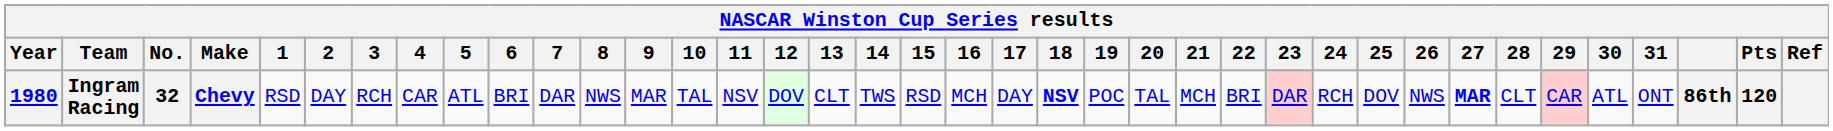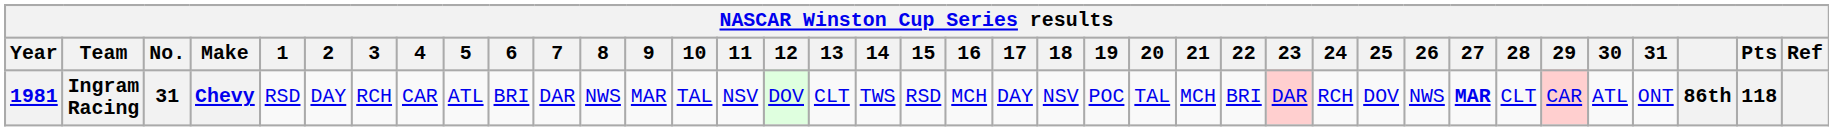Ingram Racing | Year: 1980 -> 1981
Ingram Racing | No.: 32 -> 31
Ingram Racing | 18: bold -> normal
Ingram Racing | Pts: 120 -> 118
